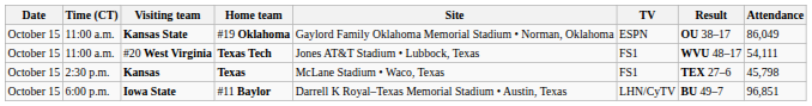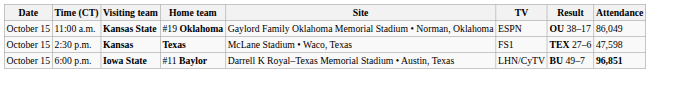- row: October 15 | 11:00 a.m. | #20 West Virginia | Texas Tech | Jones AT&T Stadium • Lubbock, Texas | FS1 | WVU 48–17 | 54,111
Kansas | Attendance: 45,798 -> 47,598
Iowa State | Attendance: normal -> bold
